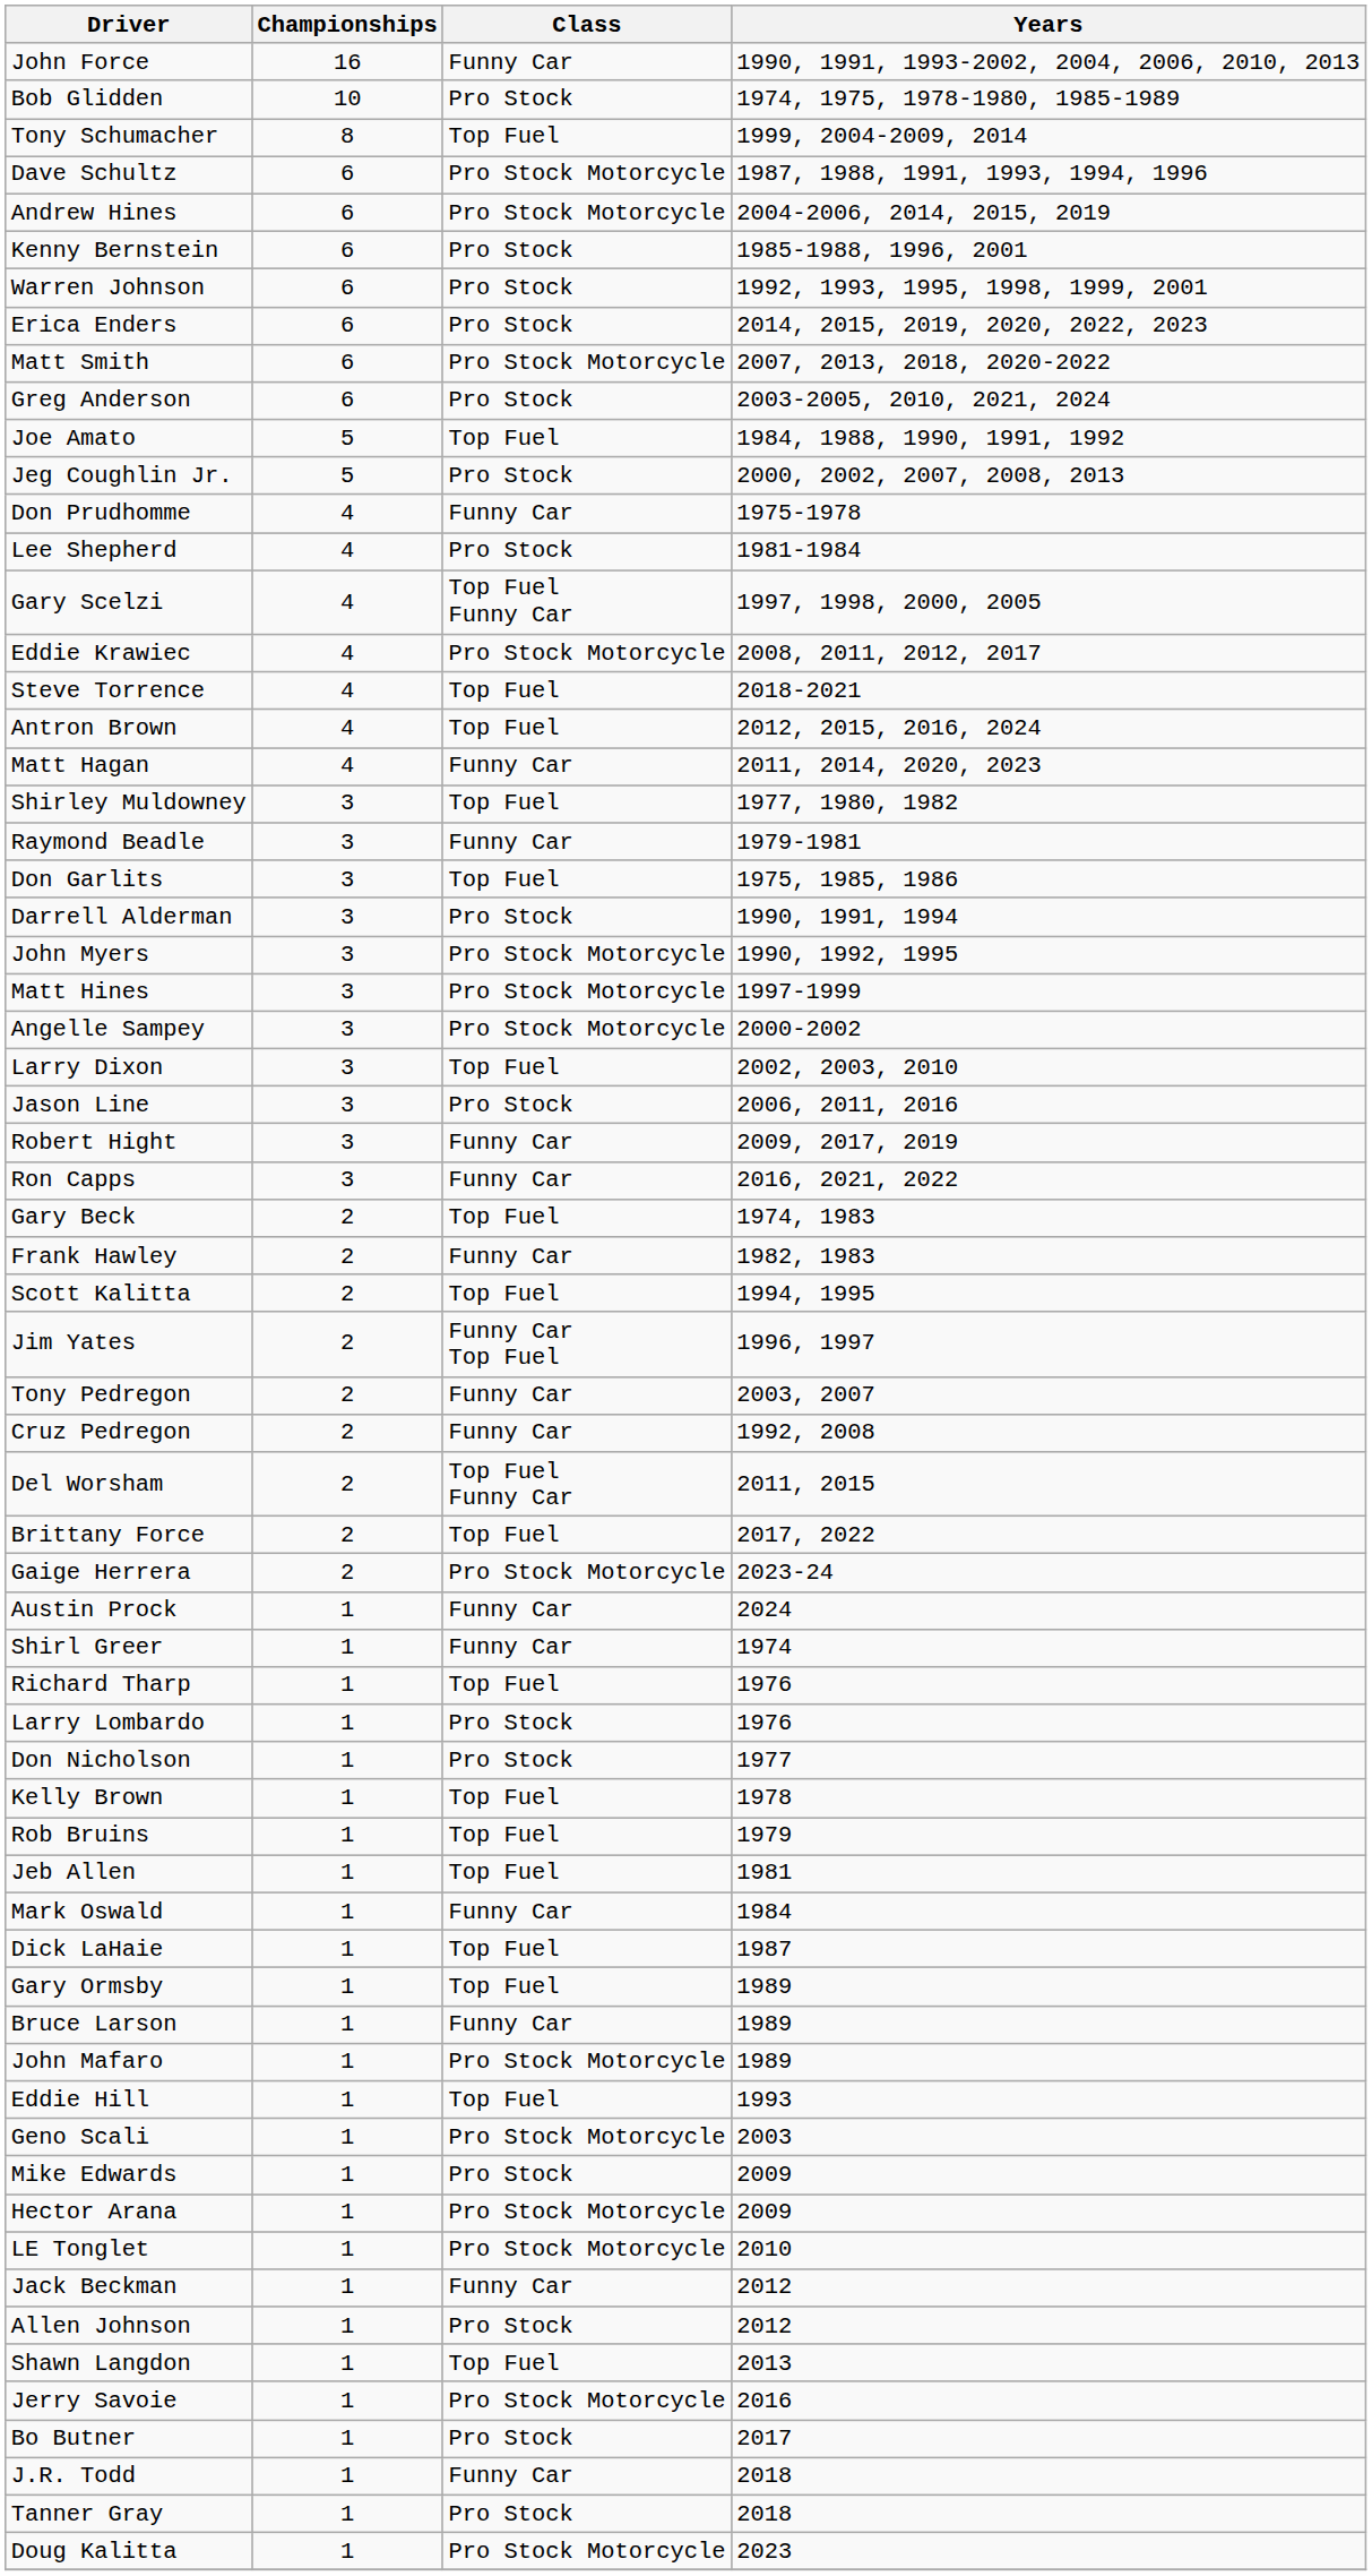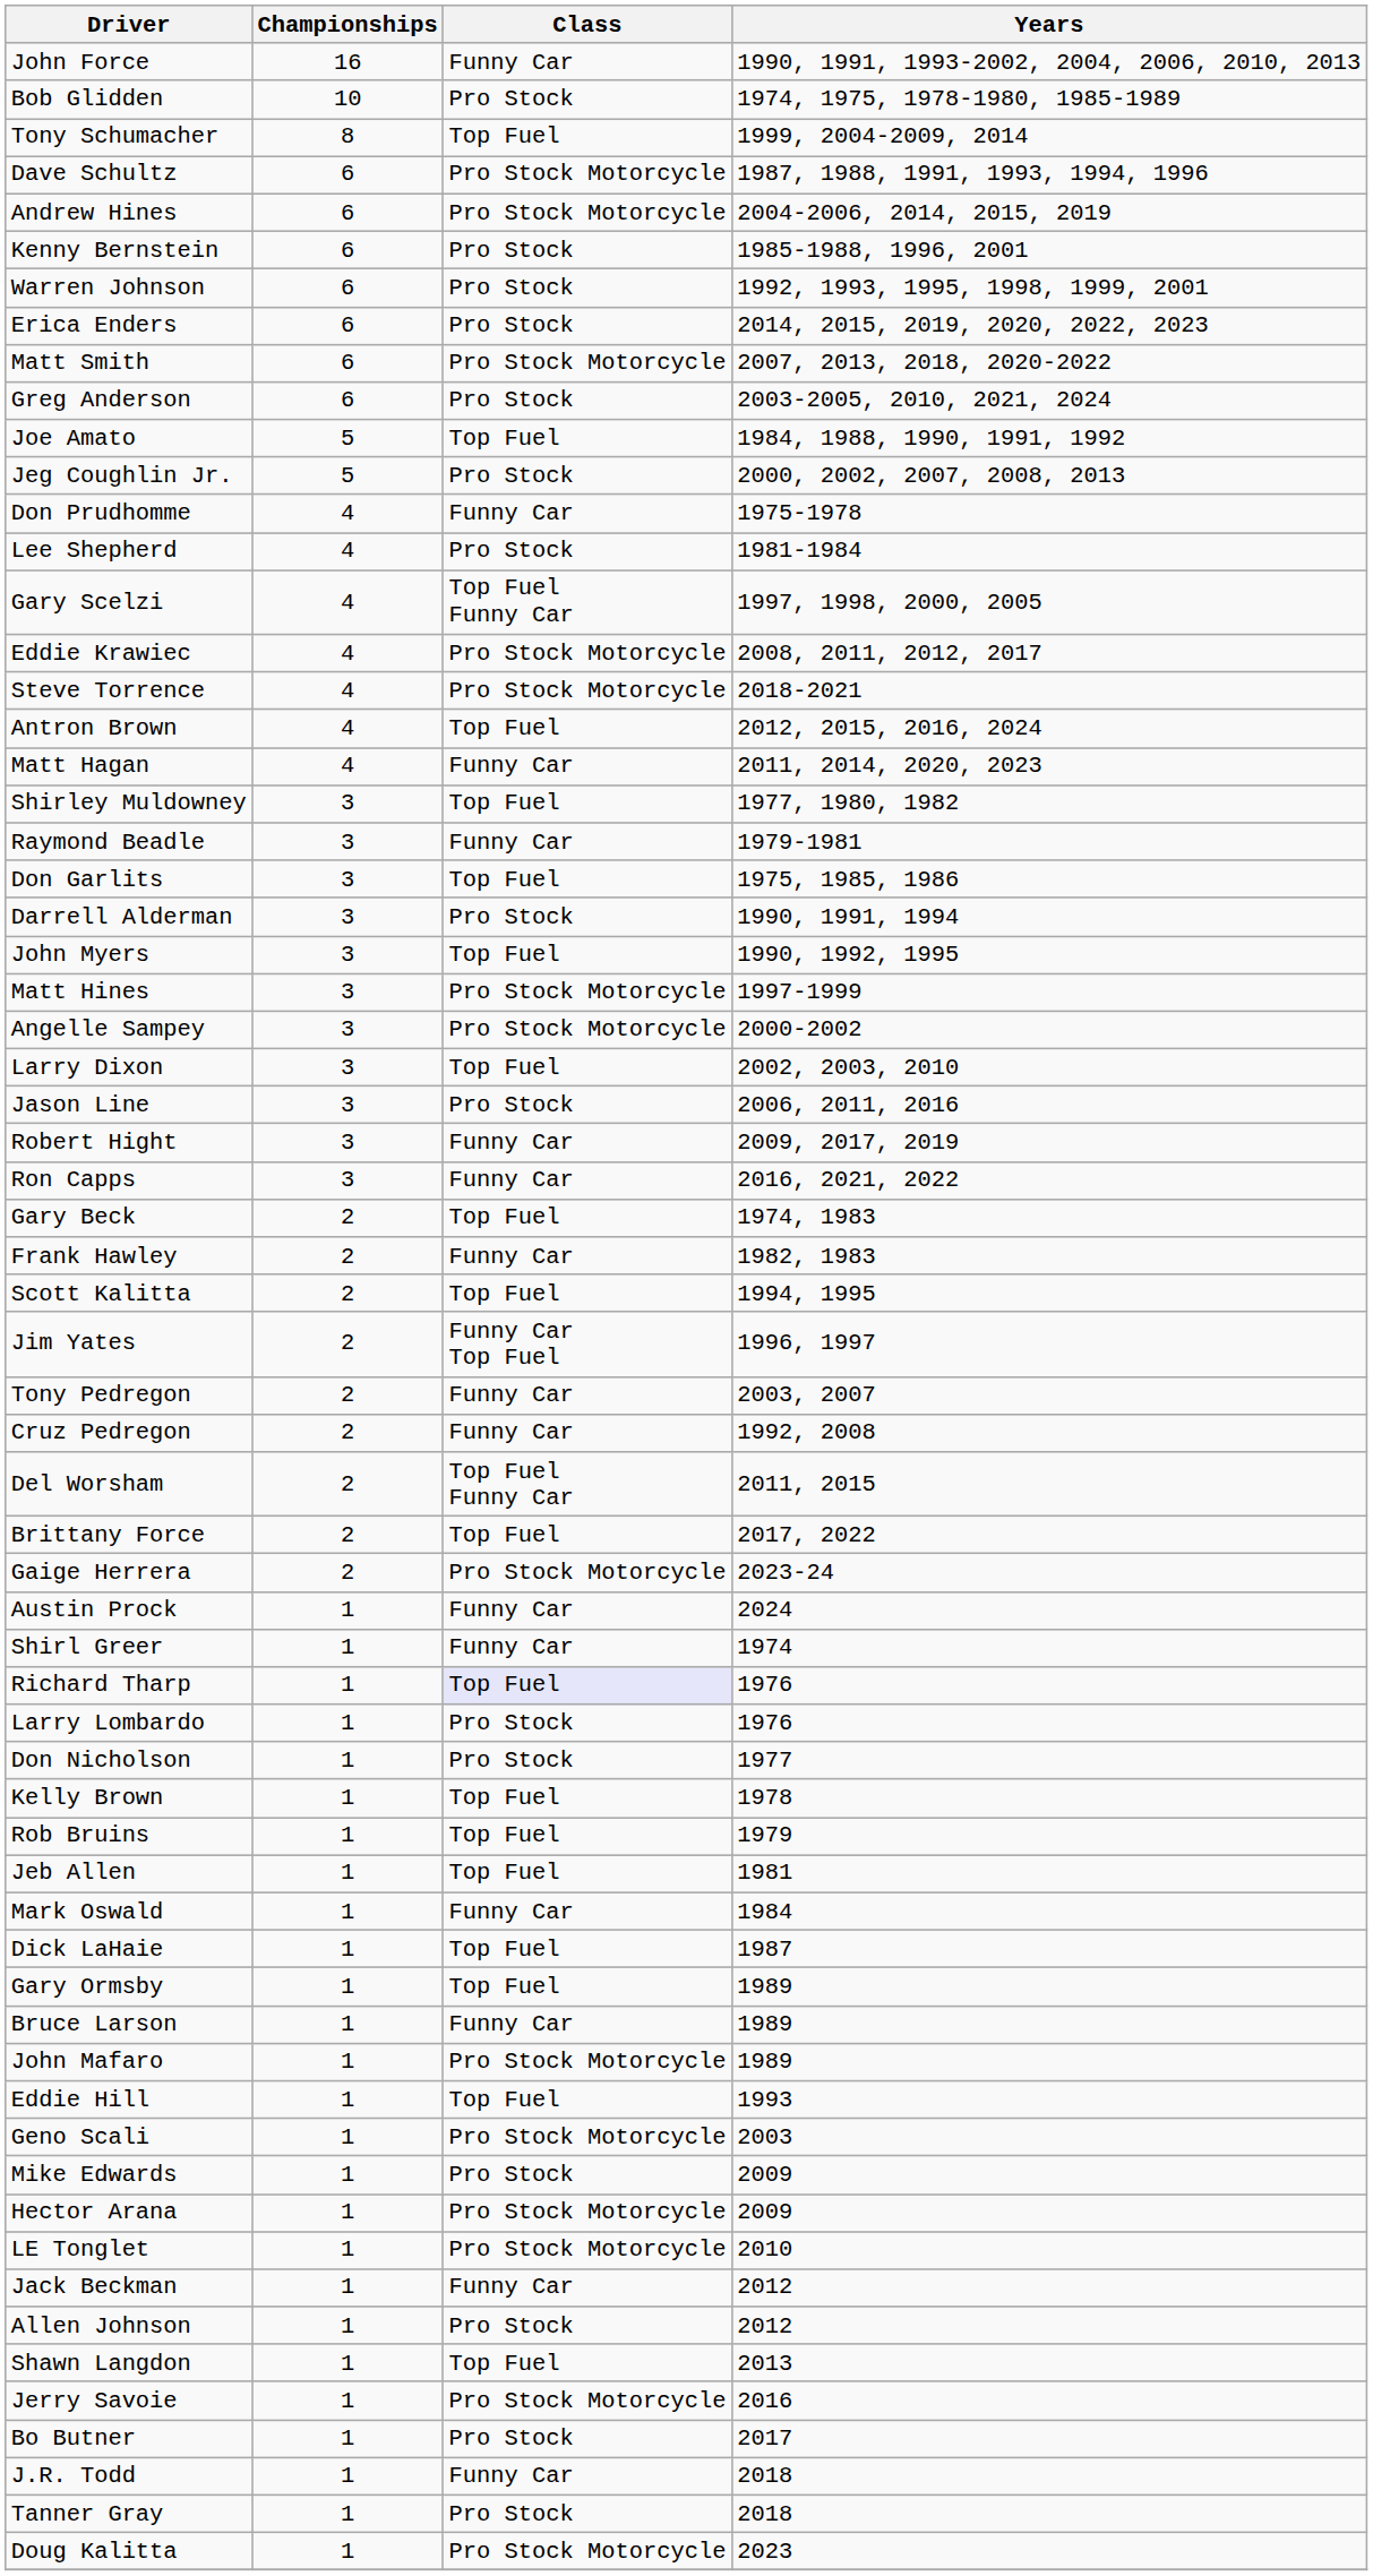Steve Torrence | Class: Top Fuel -> Pro Stock Motorcycle
John Myers | Class: Pro Stock Motorcycle -> Top Fuel
Richard Tharp | Class: no background -> lavender background
